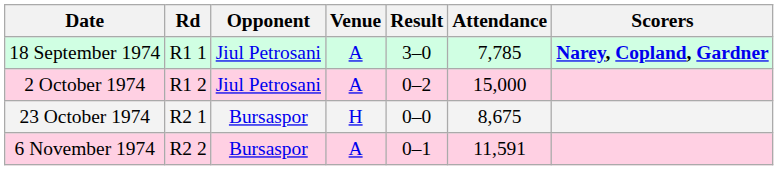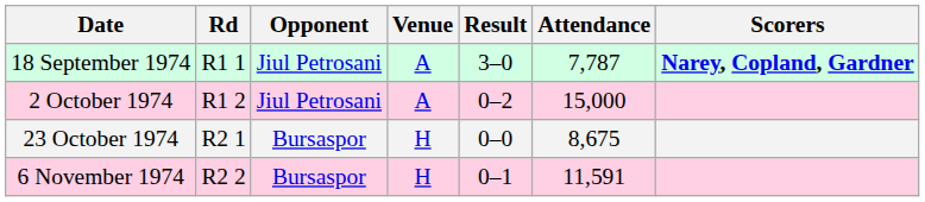18 September 1974 | Attendance: 7,785 -> 7,787
6 November 1974 | Venue: A -> H
